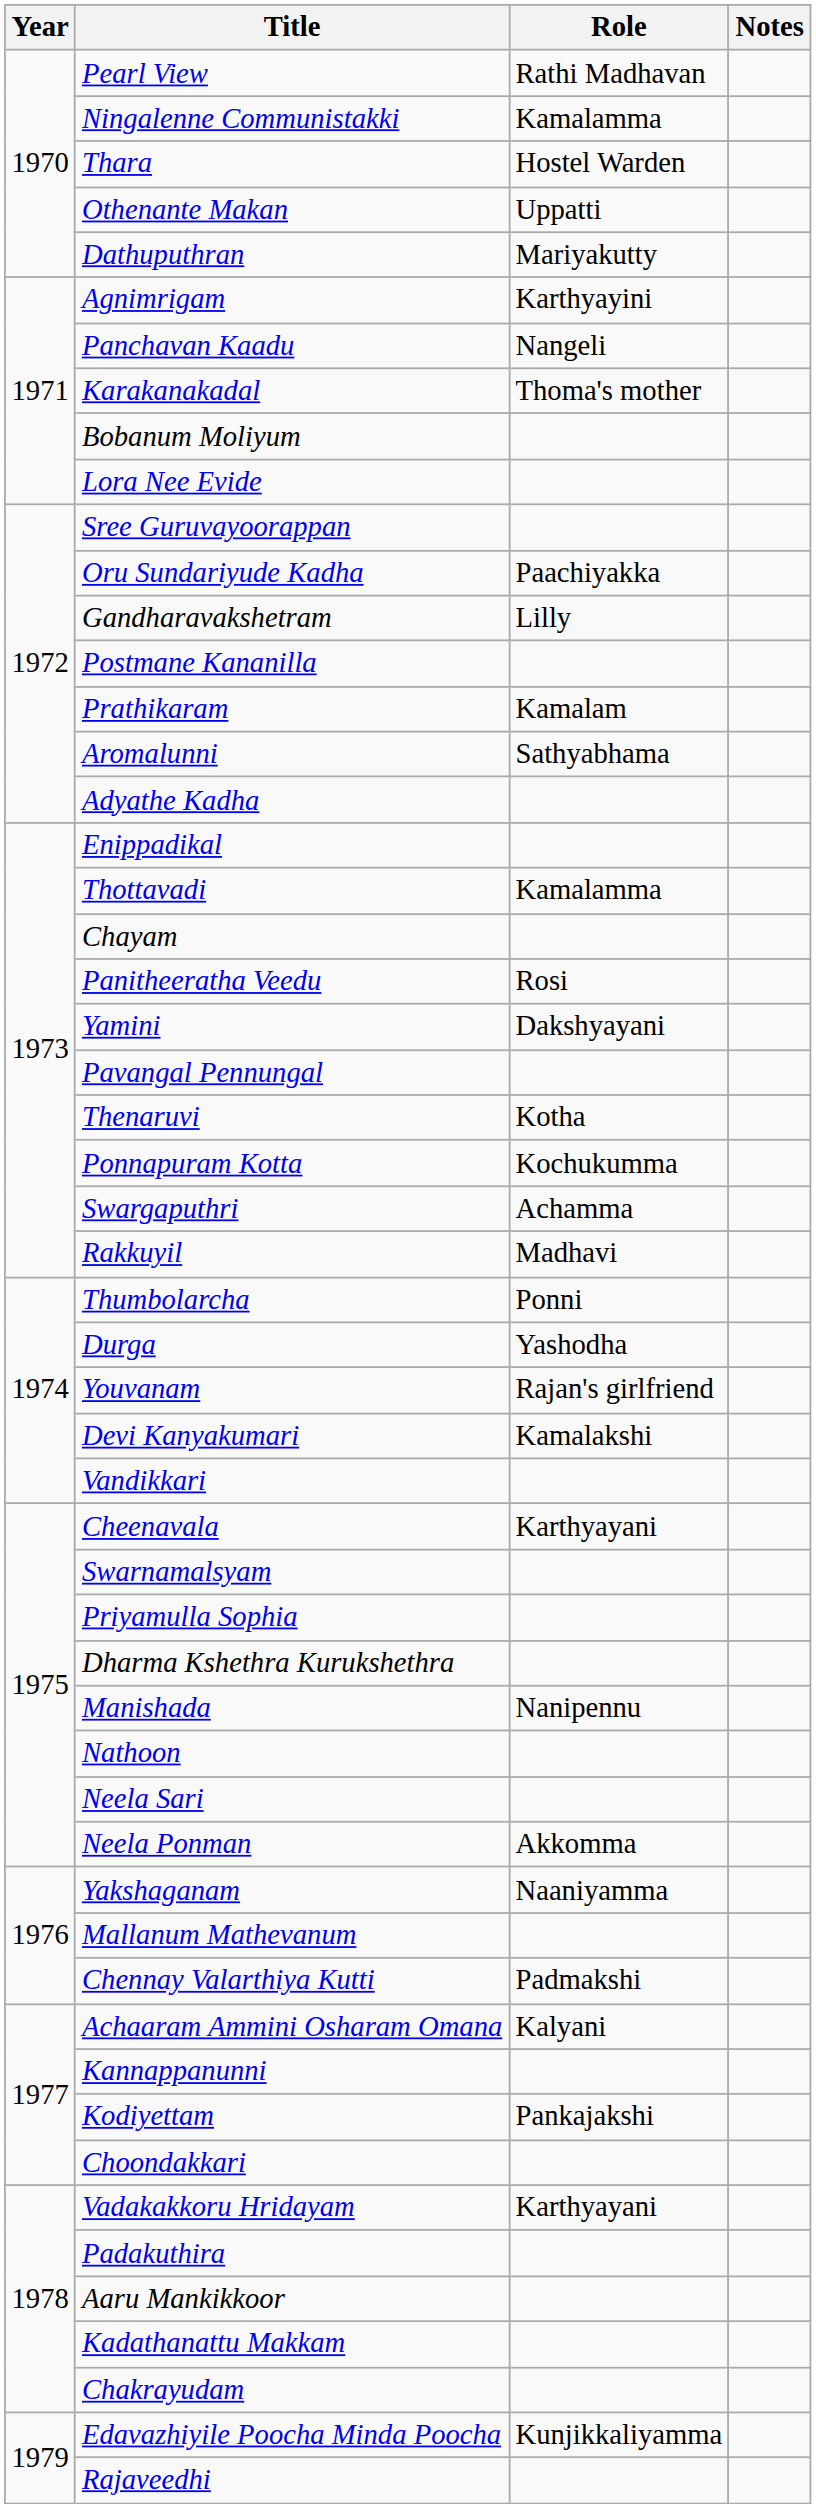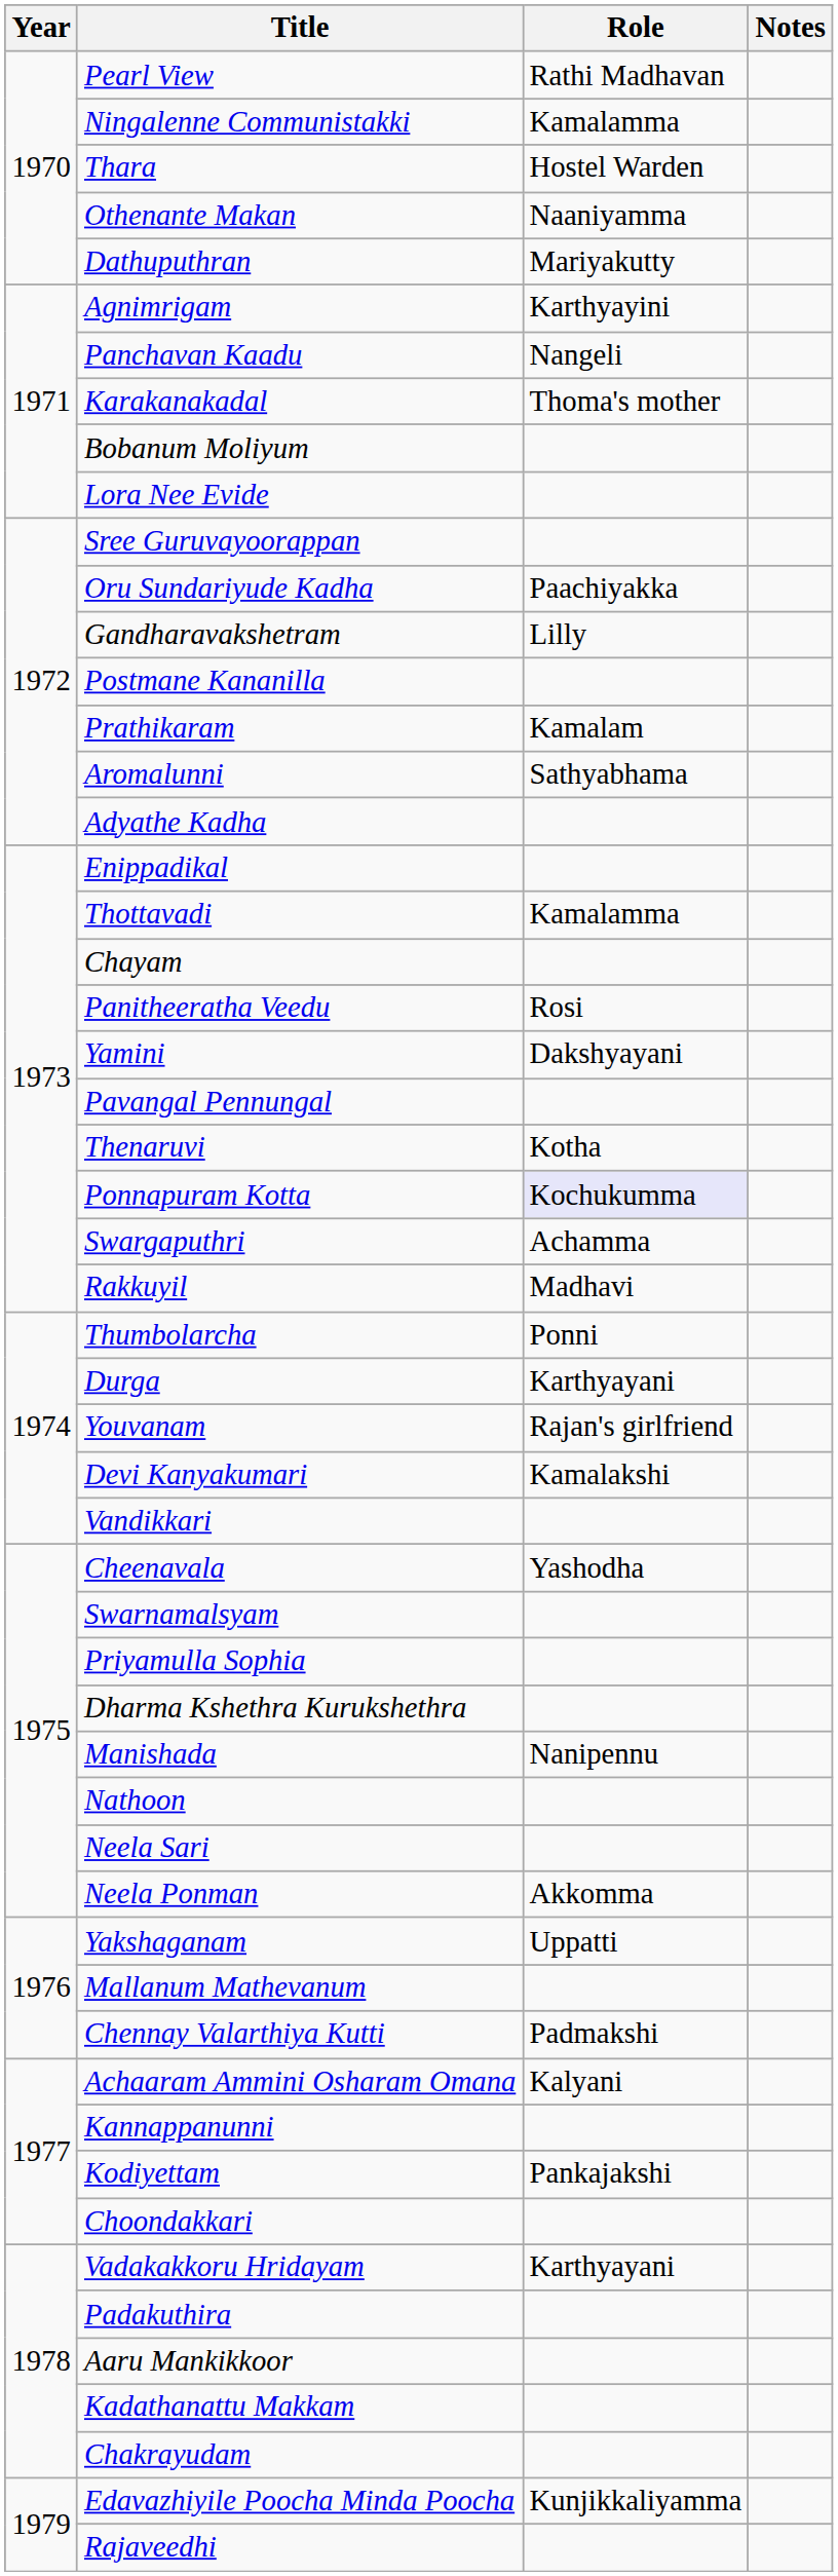Othenante Makan | Role: Uppatti -> Naaniyamma
Ponnapuram Kotta | Role: no background -> lavender background
Durga | Role: Yashodha -> Karthyayani
Cheenavala | Role: Karthyayani -> Yashodha
Yakshaganam | Role: Naaniyamma -> Uppatti
